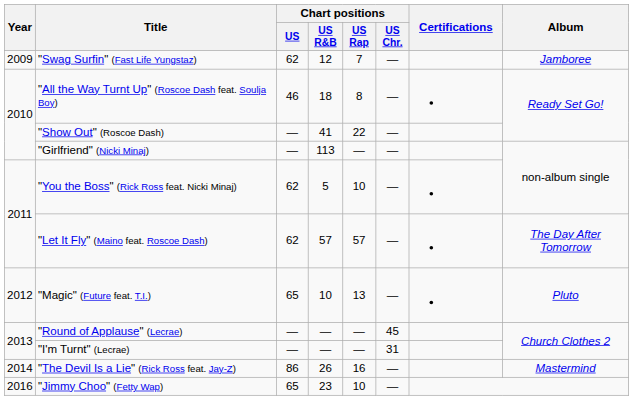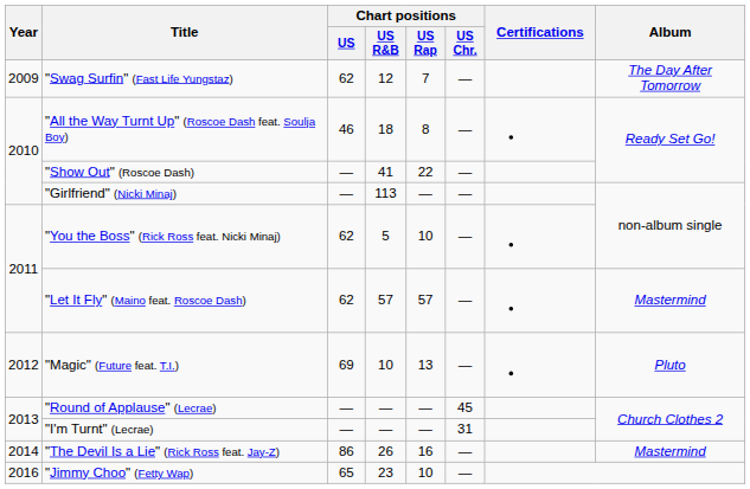"Swag Surfin" (Fast Life Yungstaz) | Album: Jamboree -> The Day After Tomorrow
"Let It Fly" (Maino feat. Roscoe Dash) | Album: The Day After Tomorrow -> Mastermind
"Magic" (Future feat. T.I.) | Chart positions / US: 65 -> 69
